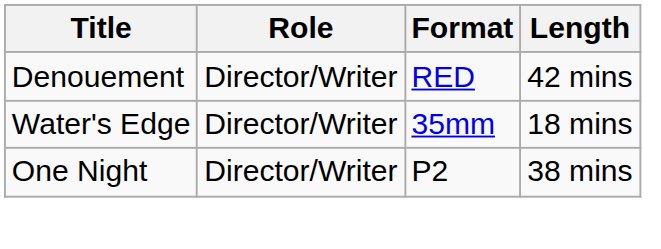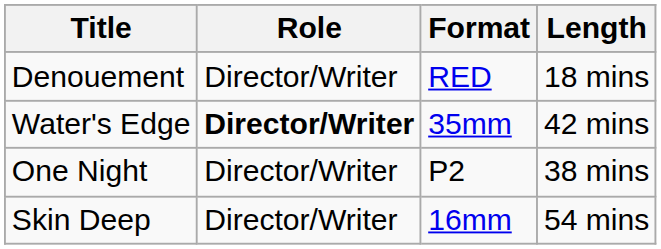Denouement | Length: 42 mins -> 18 mins
Water's Edge | Role: normal -> bold
Water's Edge | Length: 18 mins -> 42 mins
+ row: Skin Deep | Director/Writer | 16mm | 54 mins
